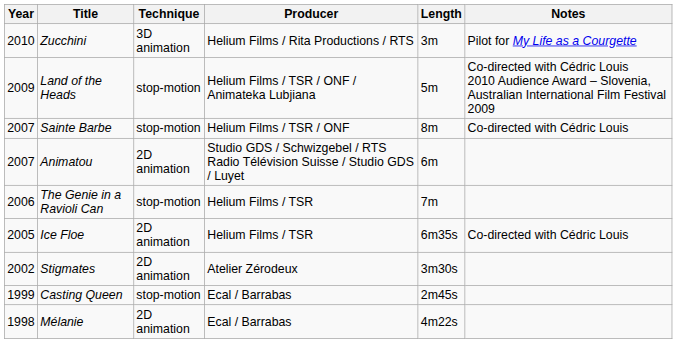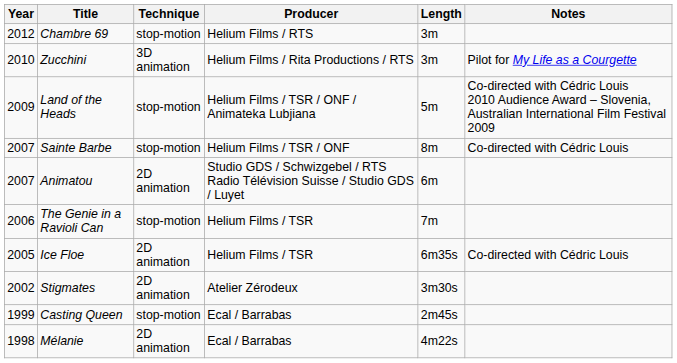+ row: 2012 | Chambre 69 | stop-motion | Helium Films / RTS | 3m
